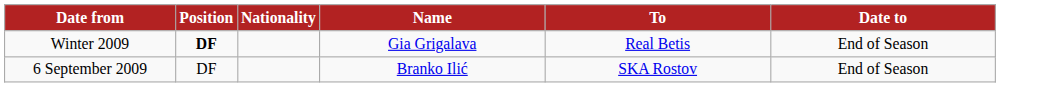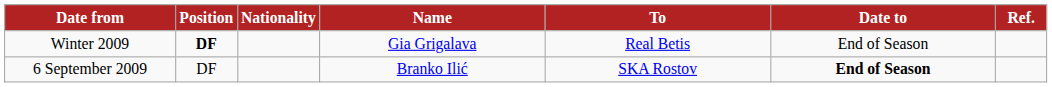+ column: Ref.
6 September 2009 | Date to: normal -> bold
